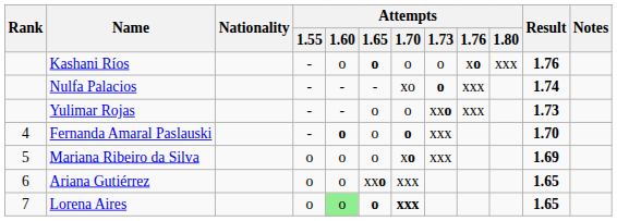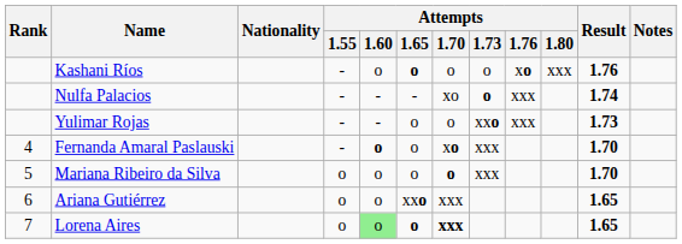Fernanda Amaral Paslauski | Attempts / 1.70: o -> xo
Mariana Ribeiro da Silva | Attempts / 1.70: xo -> o
Mariana Ribeiro da Silva | Result: 1.69 -> 1.70
